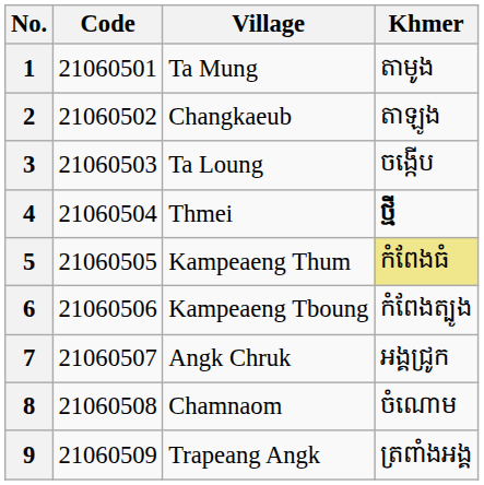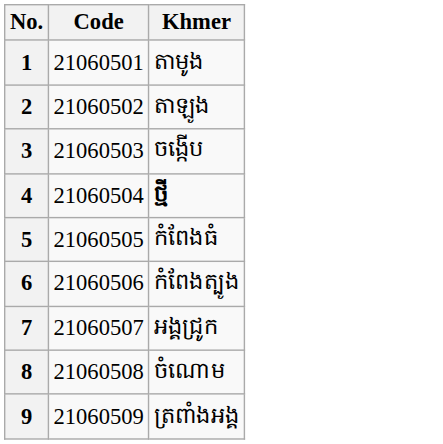- column: Village | Ta Mung | Changkaeub | Ta Loung | Thmei | Kampeaeng Thum | Kampeaeng Tboung | Angk Chruk | Chamnaom | Trapeang Angk
5 | Khmer: khaki background -> no background
